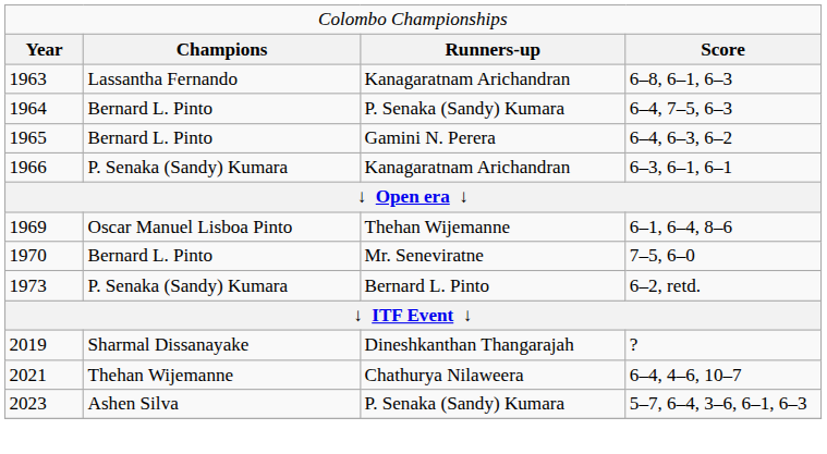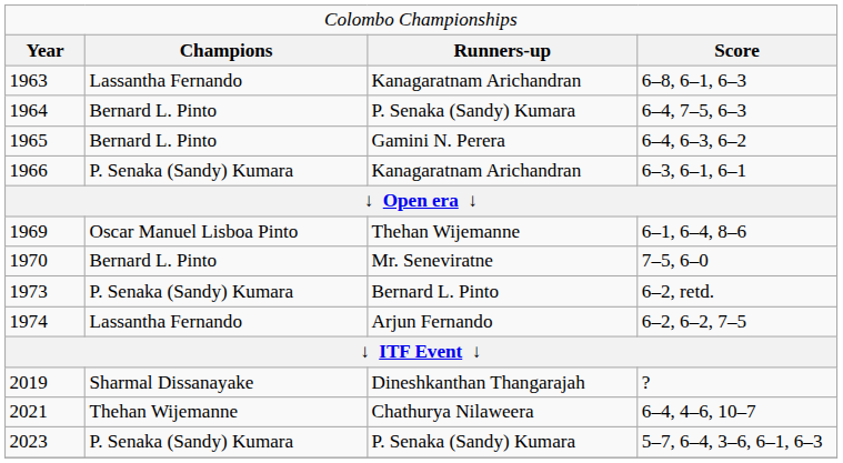+ row: 1974 | Lassantha Fernando | Arjun Fernando | 6–2, 6–2, 7–5
2023 | column 2: Ashen Silva -> P. Senaka (Sandy) Kumara
